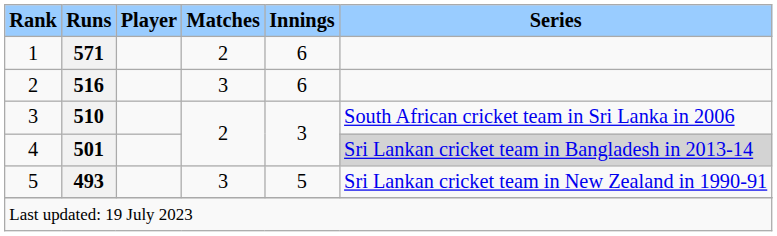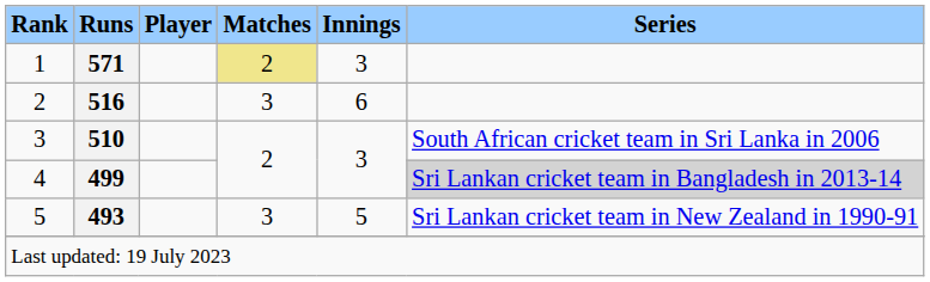1 | Matches: no background -> khaki background
1 | Innings: 6 -> 3
4 | Runs: 501 -> 499
